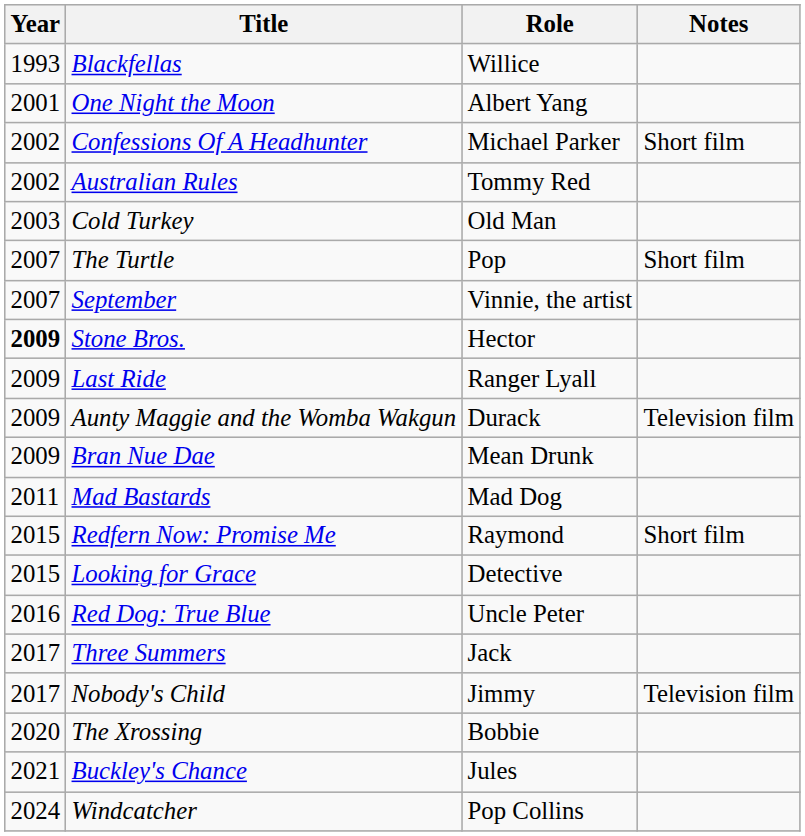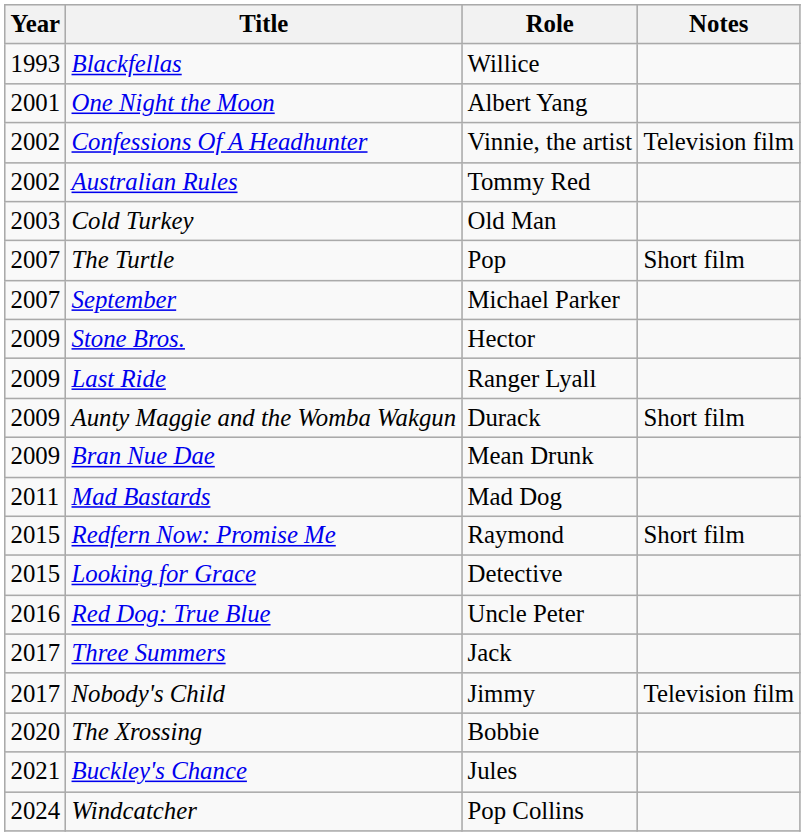Confessions Of A Headhunter | Role: Michael Parker -> Vinnie, the artist
Confessions Of A Headhunter | Notes: Short film -> Television film
September | Role: Vinnie, the artist -> Michael Parker
Stone Bros. | Year: bold -> normal
Aunty Maggie and the Womba Wakgun | Notes: Television film -> Short film
